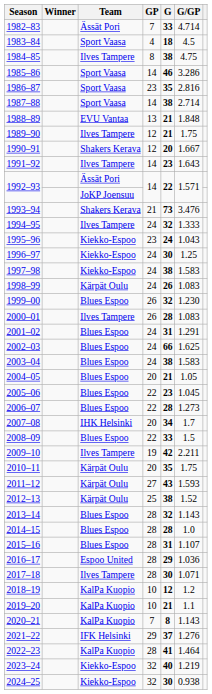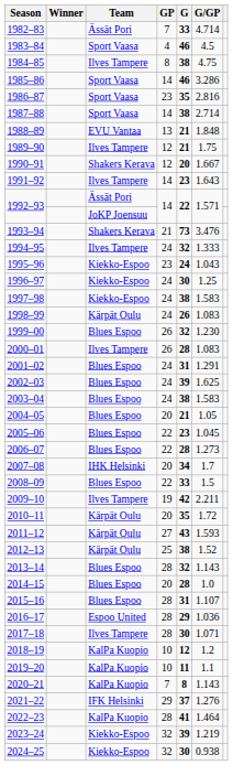1983–84 | G: 18 -> 46
2002–03 | G: 66 -> 39
2010–11 | G/GP: 1.75 -> 1.72
2014–15 | GP: 28 -> 20
2019–20 | G: 21 -> 11
2023–24 | G: 40 -> 39
